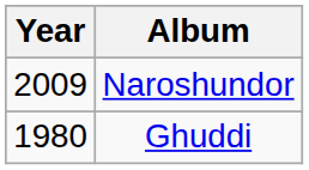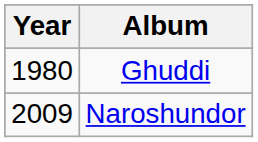rows swapped: Ghuddi <-> Naroshundor
